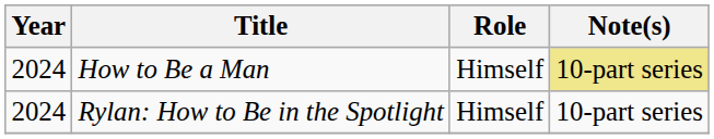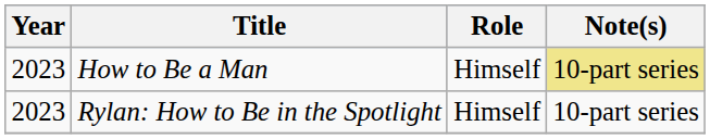How to Be a Man | Year: 2024 -> 2023
Rylan: How to Be in the Spotlight | Year: 2024 -> 2023
